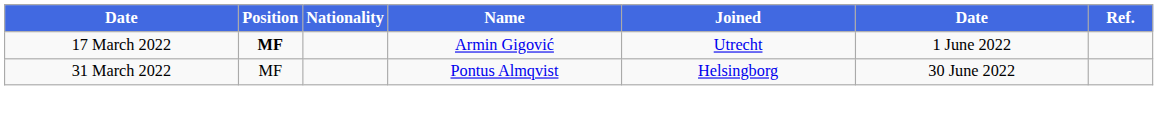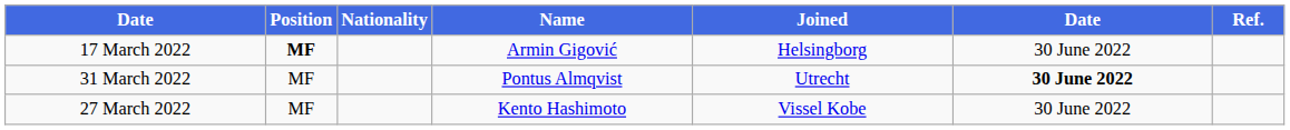17 March 2022 | Joined: Utrecht -> Helsingborg
17 March 2022 | column 6: 1 June 2022 -> 30 June 2022
31 March 2022 | Joined: Helsingborg -> Utrecht
31 March 2022 | column 6: normal -> bold
+ row: 27 March 2022 | MF | Kento Hashimoto | Vissel Kobe | 30 June 2022
